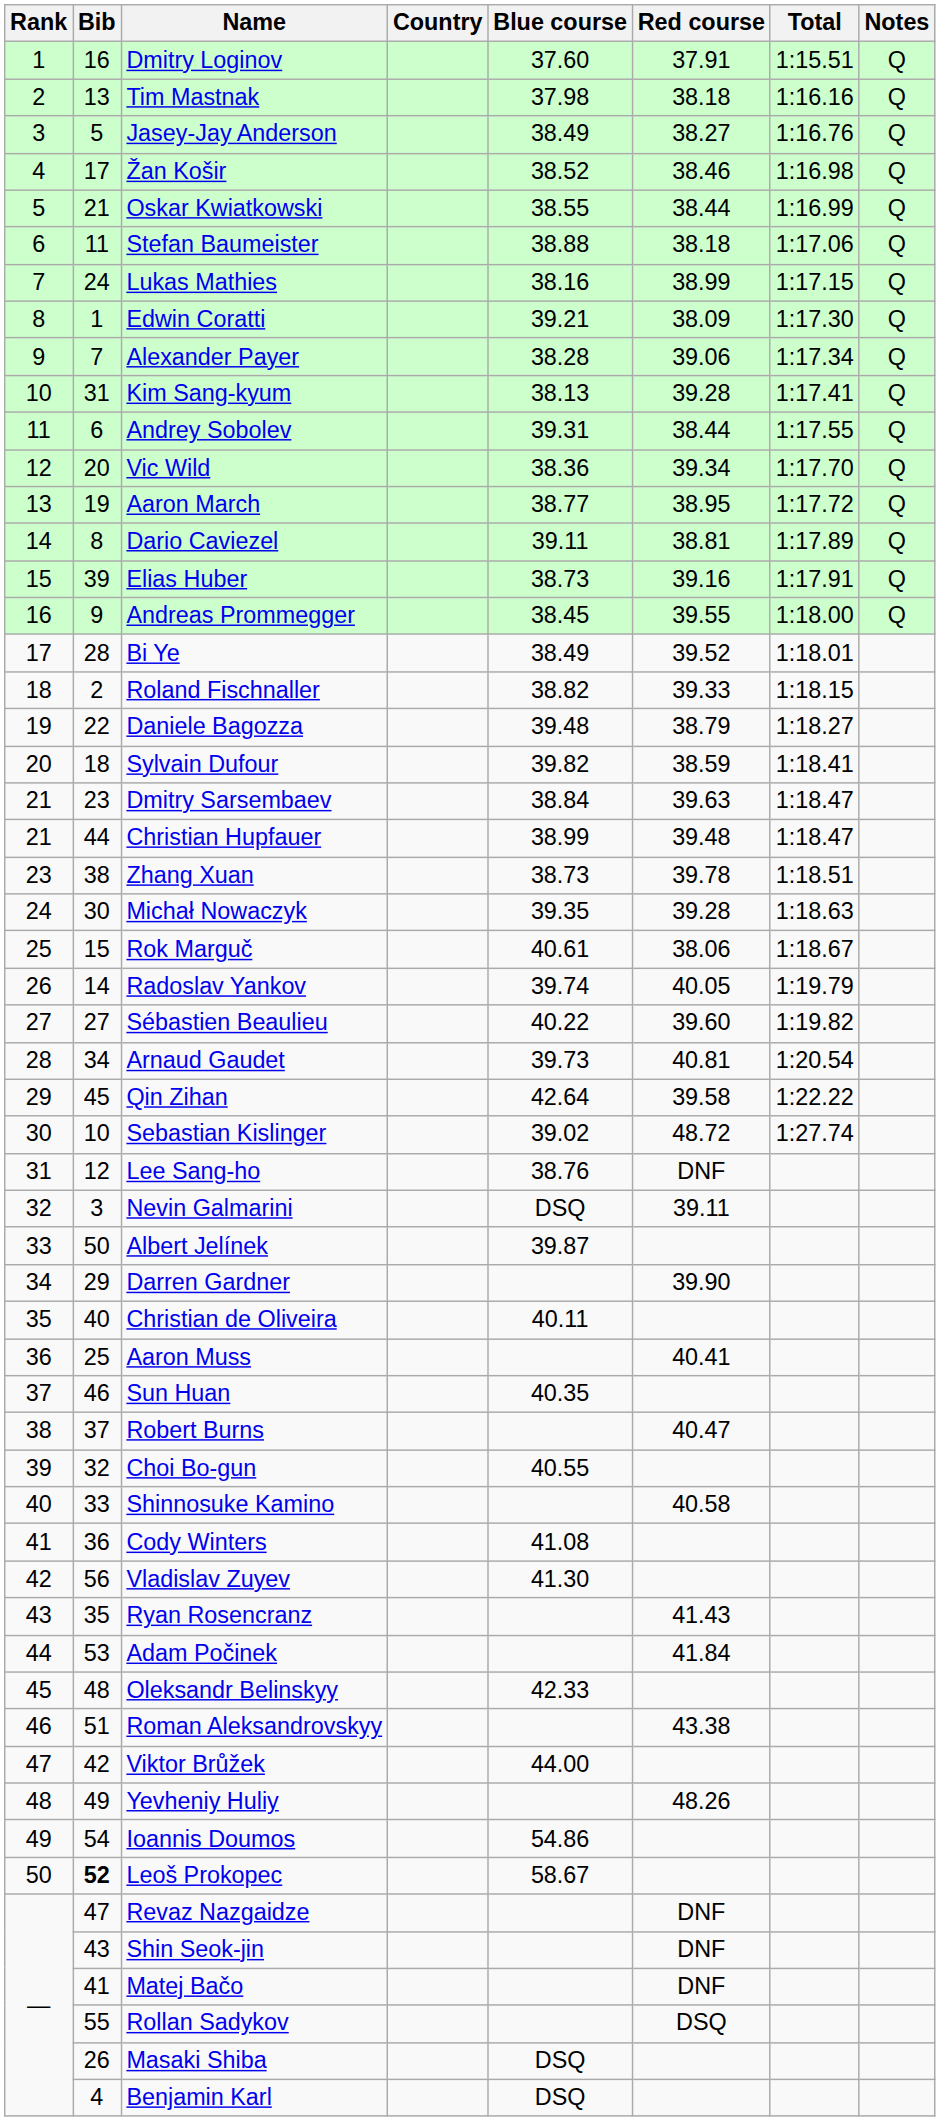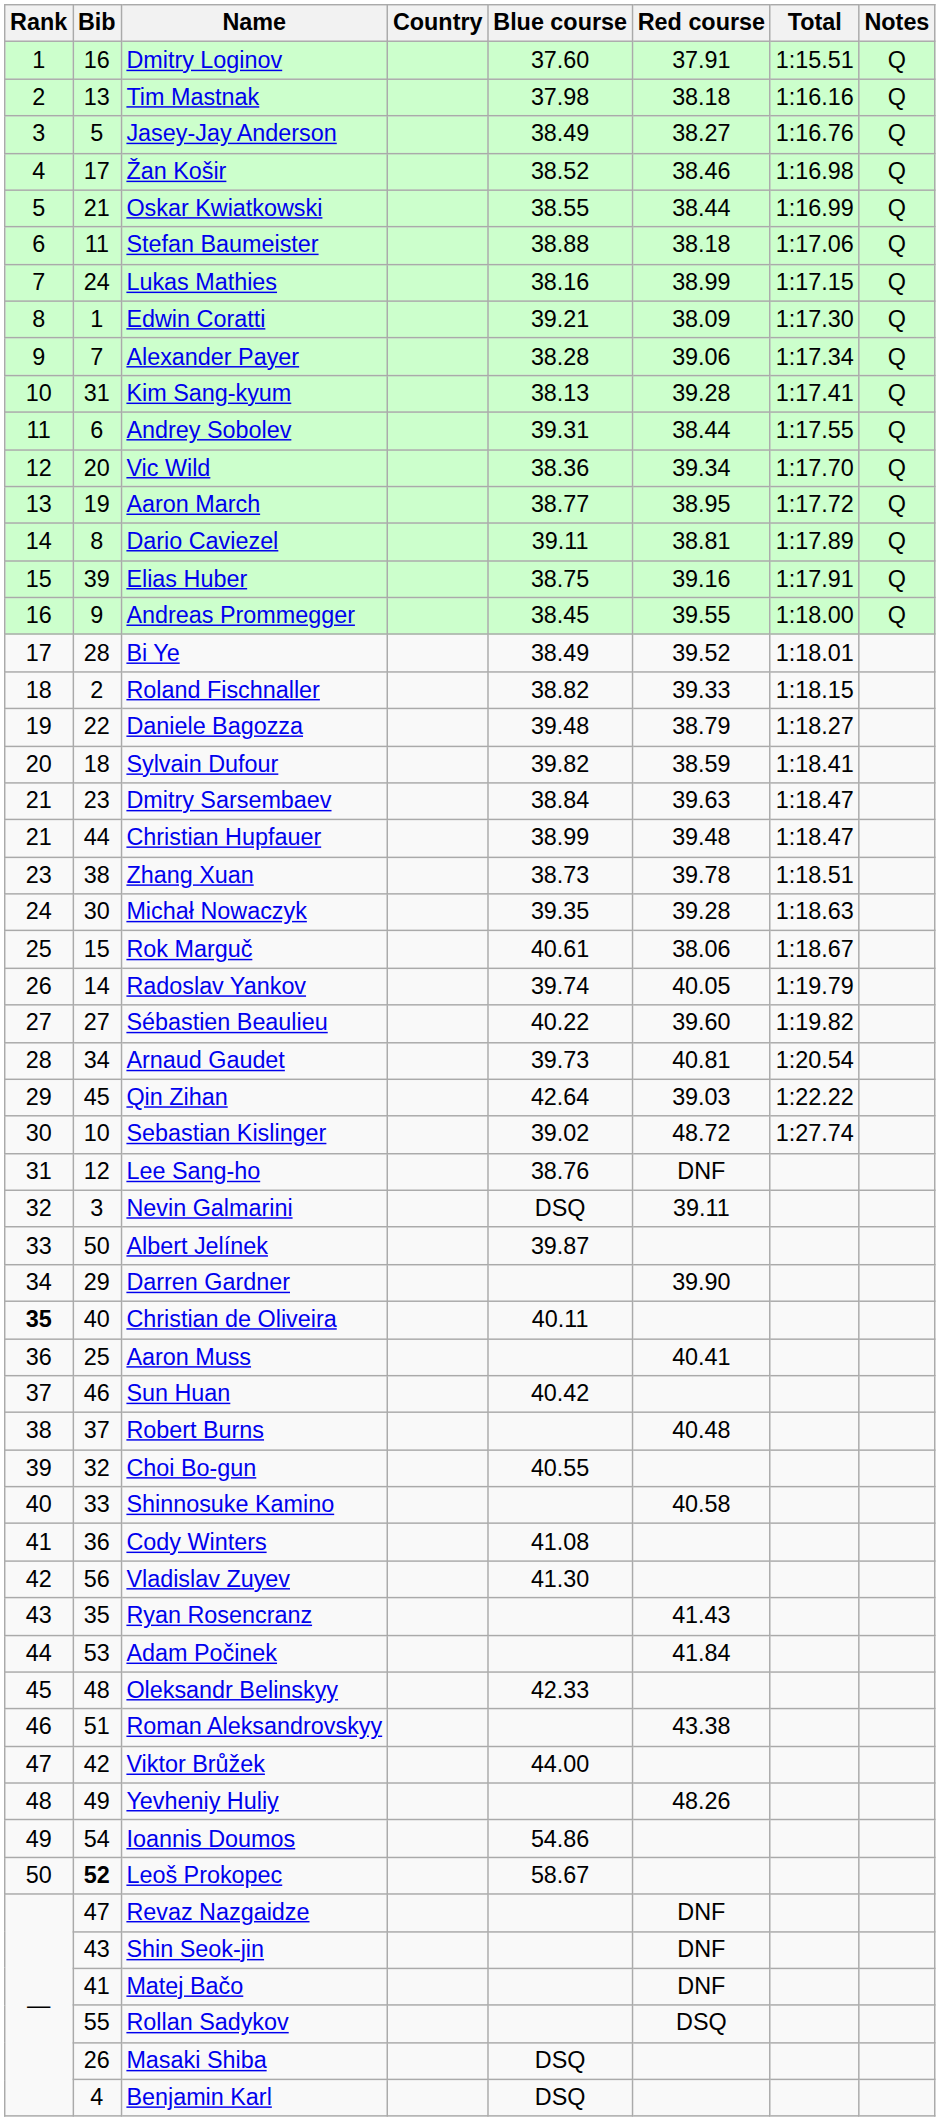Elias Huber | Blue course: 38.73 -> 38.75
Qin Zihan | Red course: 39.58 -> 39.03
Christian de Oliveira | Rank: normal -> bold
Sun Huan | Blue course: 40.35 -> 40.42
Robert Burns | Red course: 40.47 -> 40.48
